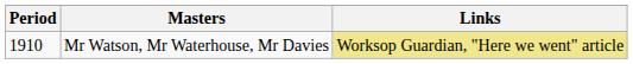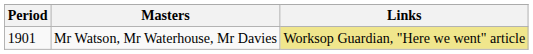Mr Watson, Mr Waterhouse, Mr Davies | Period: 1910 -> 1901
